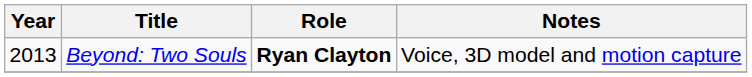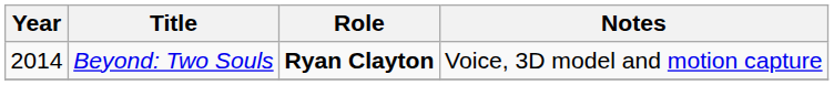Beyond: Two Souls | Year: 2013 -> 2014
